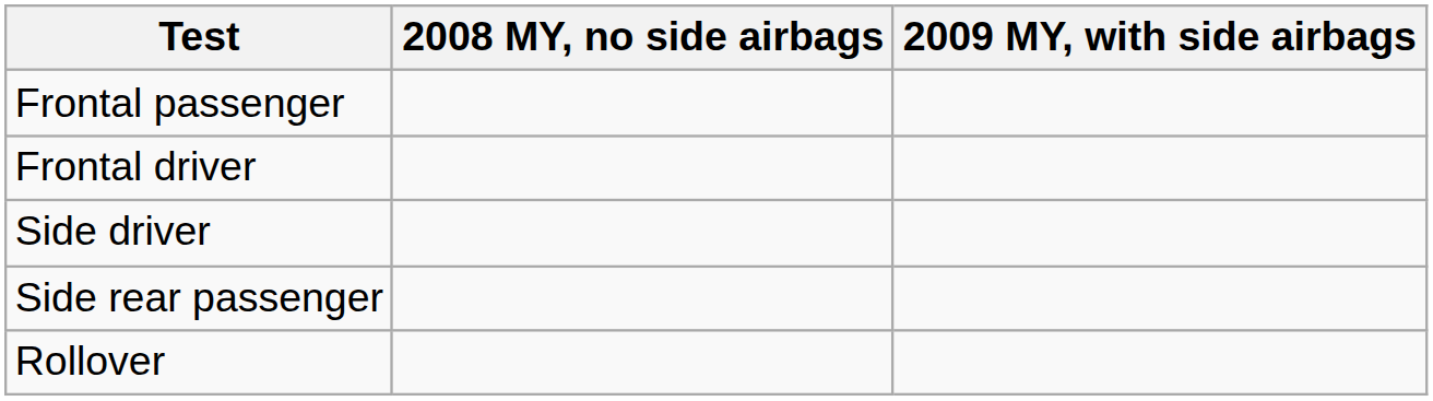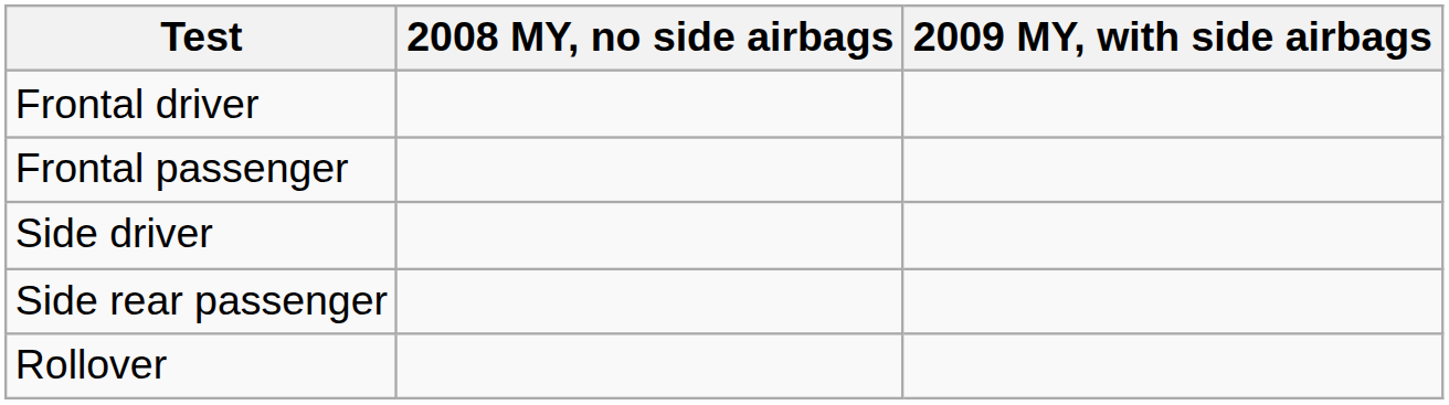rows swapped: Frontal driver <-> Frontal passenger
